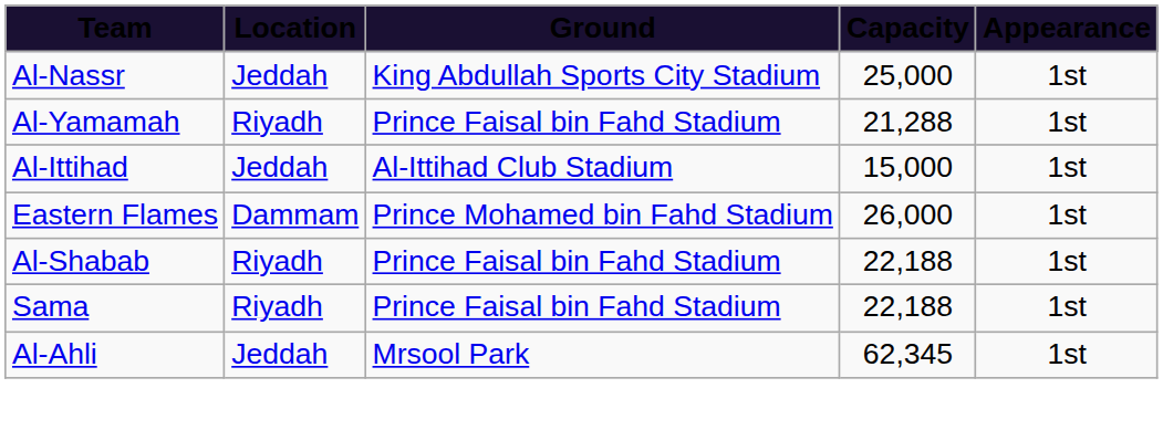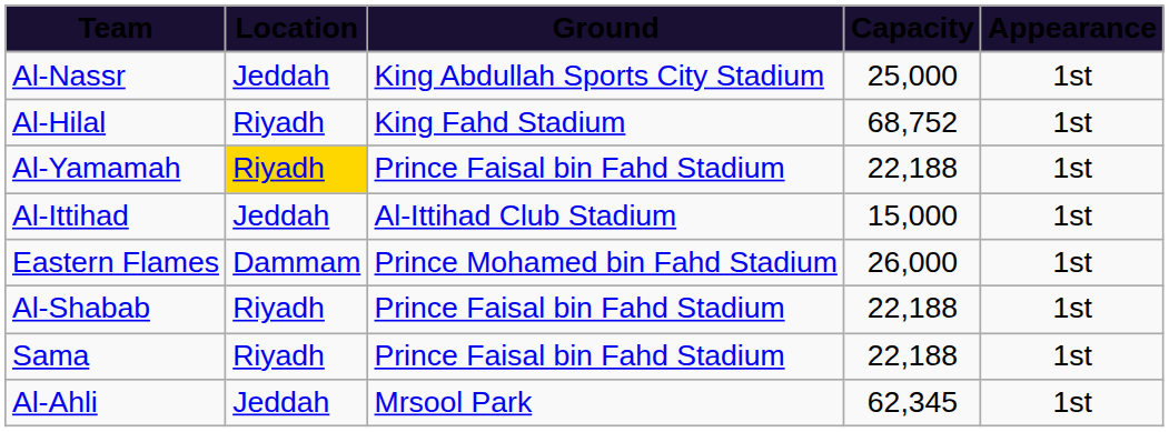+ row: Al-Hilal | Riyadh | King Fahd Stadium | 68,752 | 1st
Al-Yamamah | Location: no background -> gold background
Al-Yamamah | Capacity: 21,288 -> 22,188
